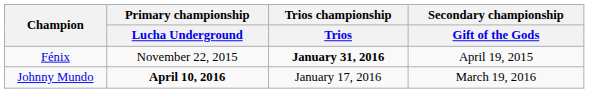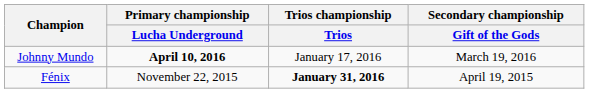rows swapped: Fénix <-> Johnny Mundo
